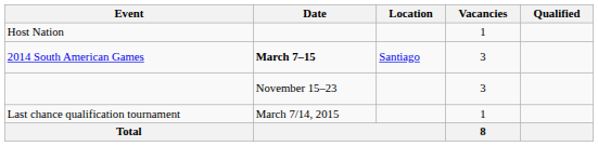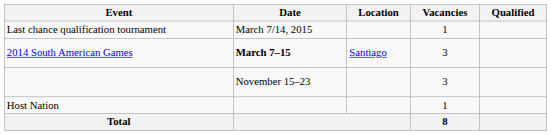rows swapped: Host Nation <-> Last chance qualification tournament
